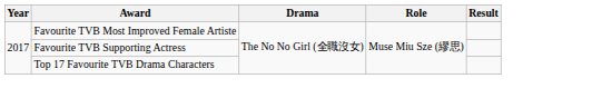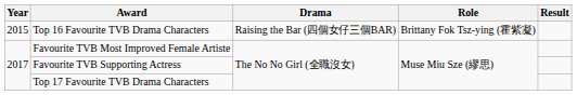+ row: 2015 | Top 16 Favourite TVB Drama Characters | Raising the Bar (四個女仔三個BAR) | Brittany Fok Tsz-ying (霍紫凝)
